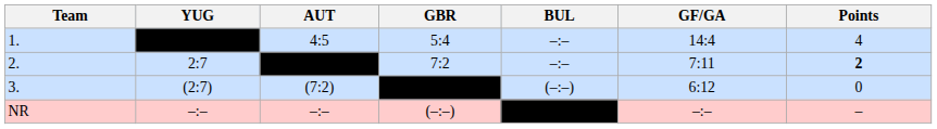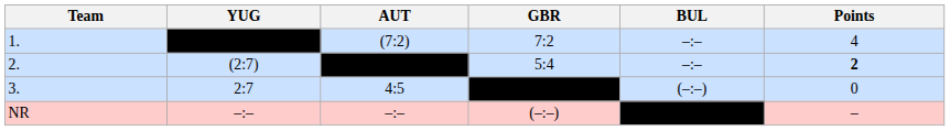- column: GF/GA | 14:4 | 7:11 | 6:12 | –:–
1. | AUT: 4:5 -> (7:2)
1. | GBR: 5:4 -> 7:2
2. | YUG: 2:7 -> (2:7)
2. | GBR: 7:2 -> 5:4
3. | YUG: (2:7) -> 2:7
3. | AUT: (7:2) -> 4:5
